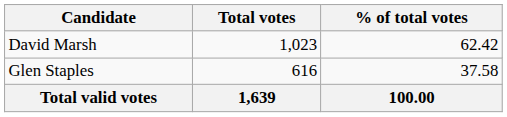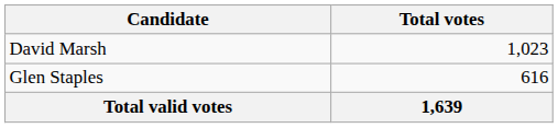- column: % of total votes | 62.42 | 37.58 | 100.00
